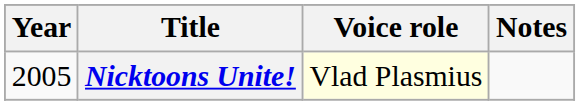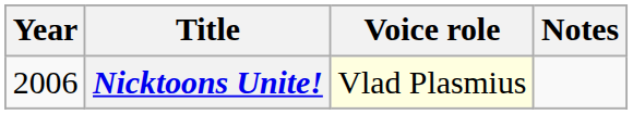Nicktoons Unite! | Year: 2005 -> 2006
